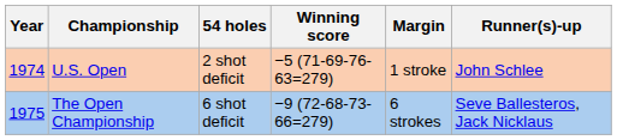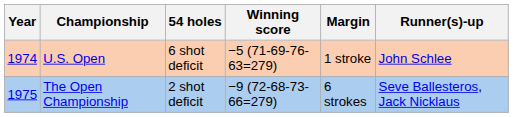U.S. Open | 54 holes: 2 shot deficit -> 6 shot deficit
The Open Championship | 54 holes: 6 shot deficit -> 2 shot deficit
